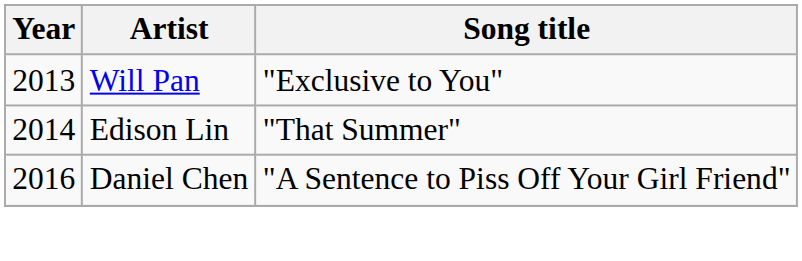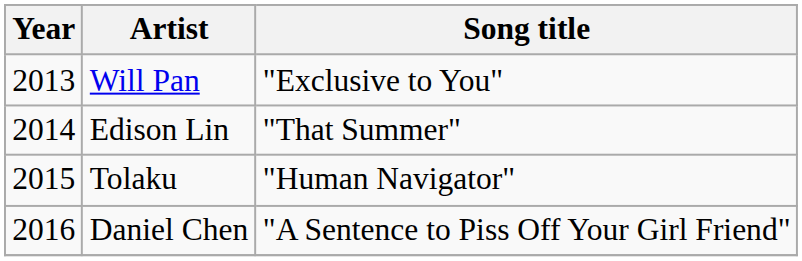+ row: 2015 | Tolaku | "Human Navigator"
